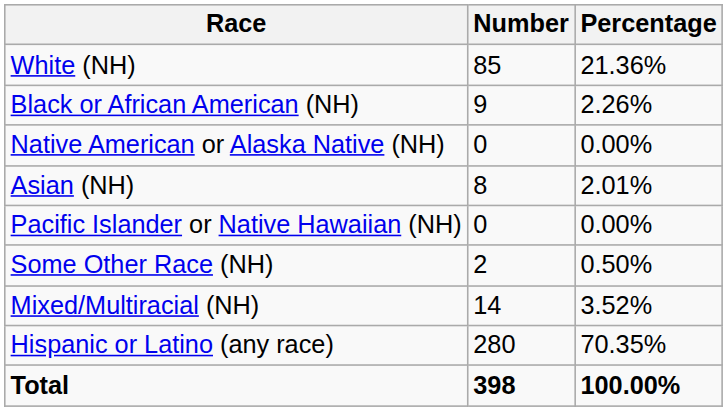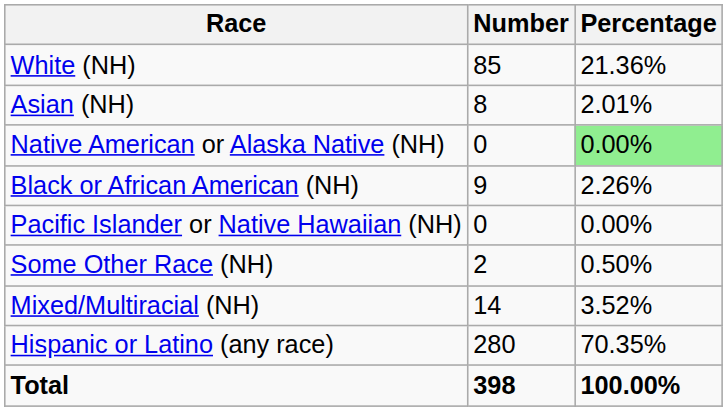rows swapped: Black or African American (NH) <-> Asian (NH)
Native American or Alaska Native (NH) | Percentage: no background -> lightgreen background
